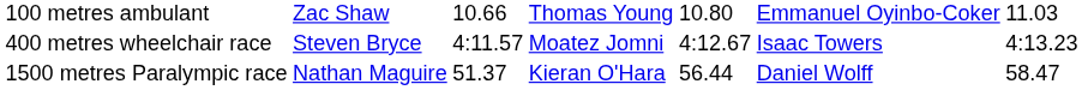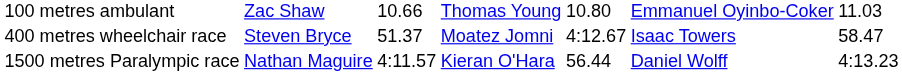400 metres wheelchair race | column 3: 4:11.57 -> 51.37
400 metres wheelchair race | column 7: 4:13.23 -> 58.47
1500 metres Paralympic race | column 3: 51.37 -> 4:11.57
1500 metres Paralympic race | column 7: 58.47 -> 4:13.23
